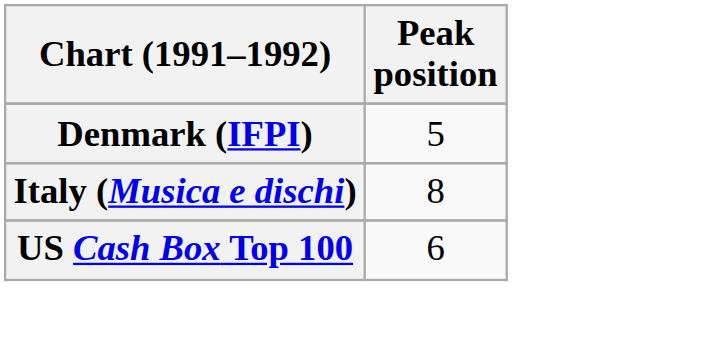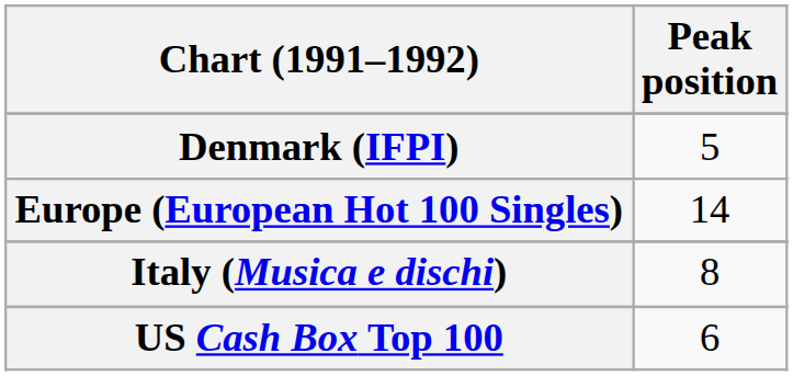+ row: Europe (European Hot 100 Singles) | 14
